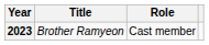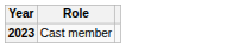- column: Title | Brother Ramyeon
